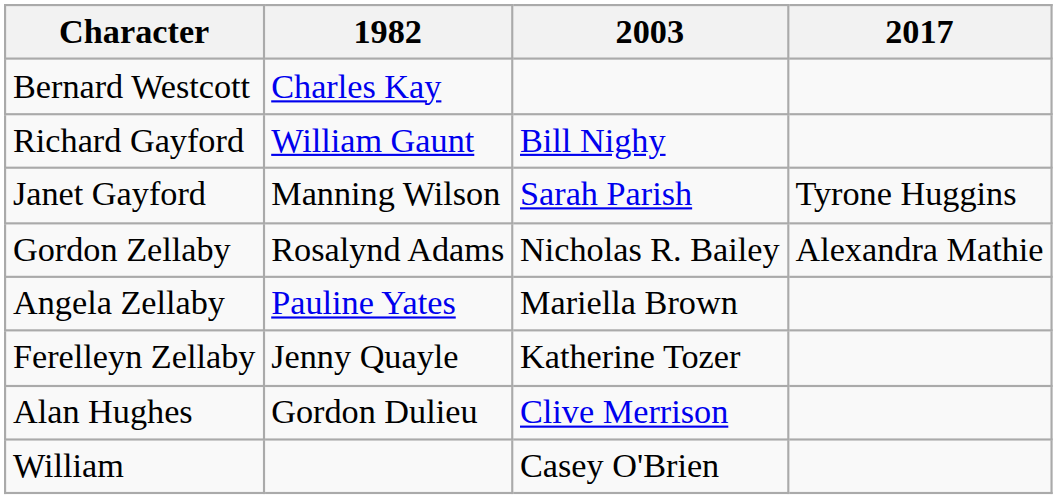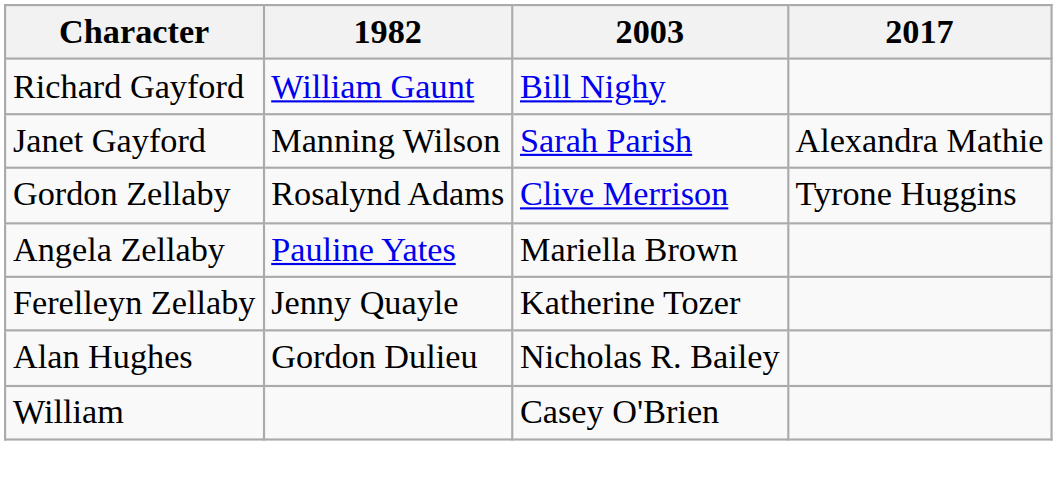- row: Bernard Westcott | Charles Kay
Janet Gayford | 2017: Tyrone Huggins -> Alexandra Mathie
Gordon Zellaby | 2003: Nicholas R. Bailey -> Clive Merrison
Gordon Zellaby | 2017: Alexandra Mathie -> Tyrone Huggins
Alan Hughes | 2003: Clive Merrison -> Nicholas R. Bailey
